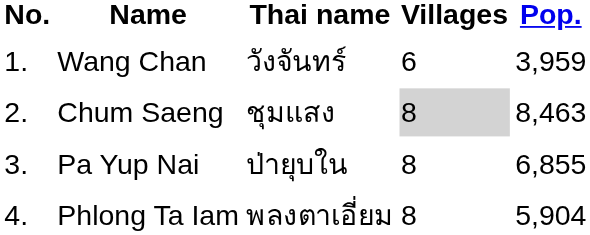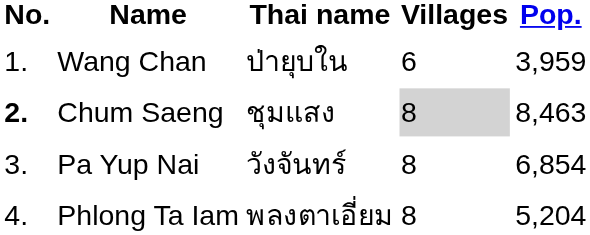Wang Chan | Thai name: วังจันทร์ -> ป่ายุบใน
Chum Saeng | No.: normal -> bold
Pa Yup Nai | Thai name: ป่ายุบใน -> วังจันทร์
Pa Yup Nai | Pop.: 6,855 -> 6,854
Phlong Ta Iam | Pop.: 5,904 -> 5,204
